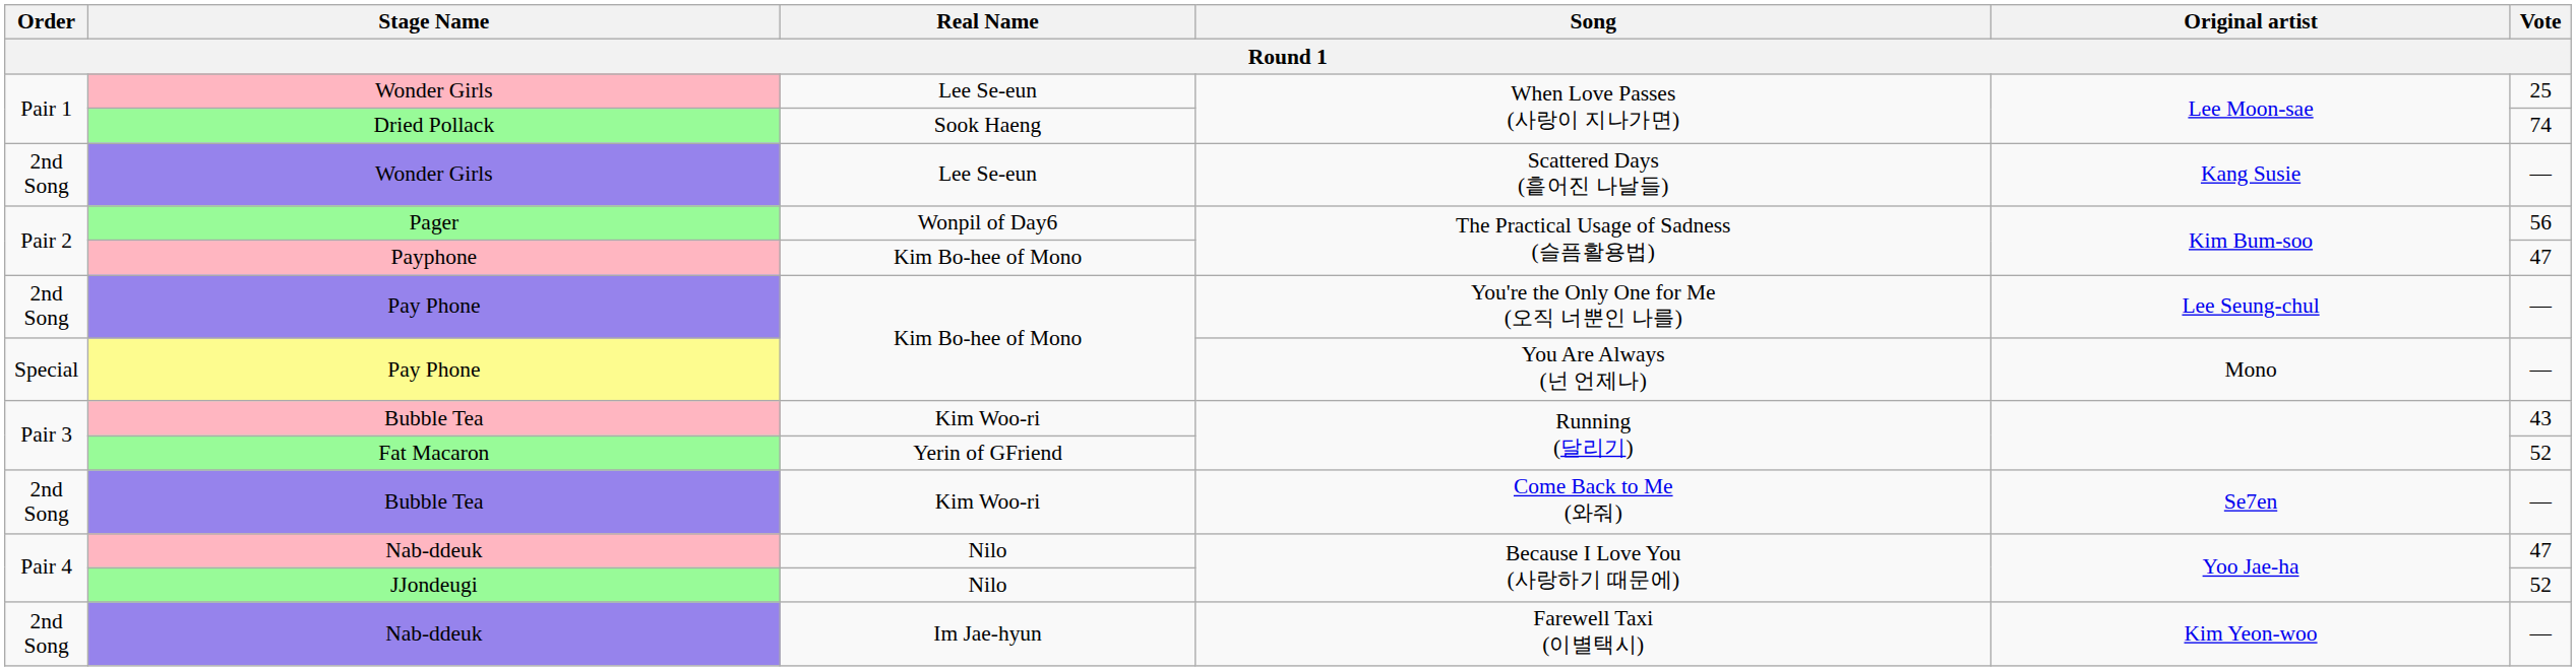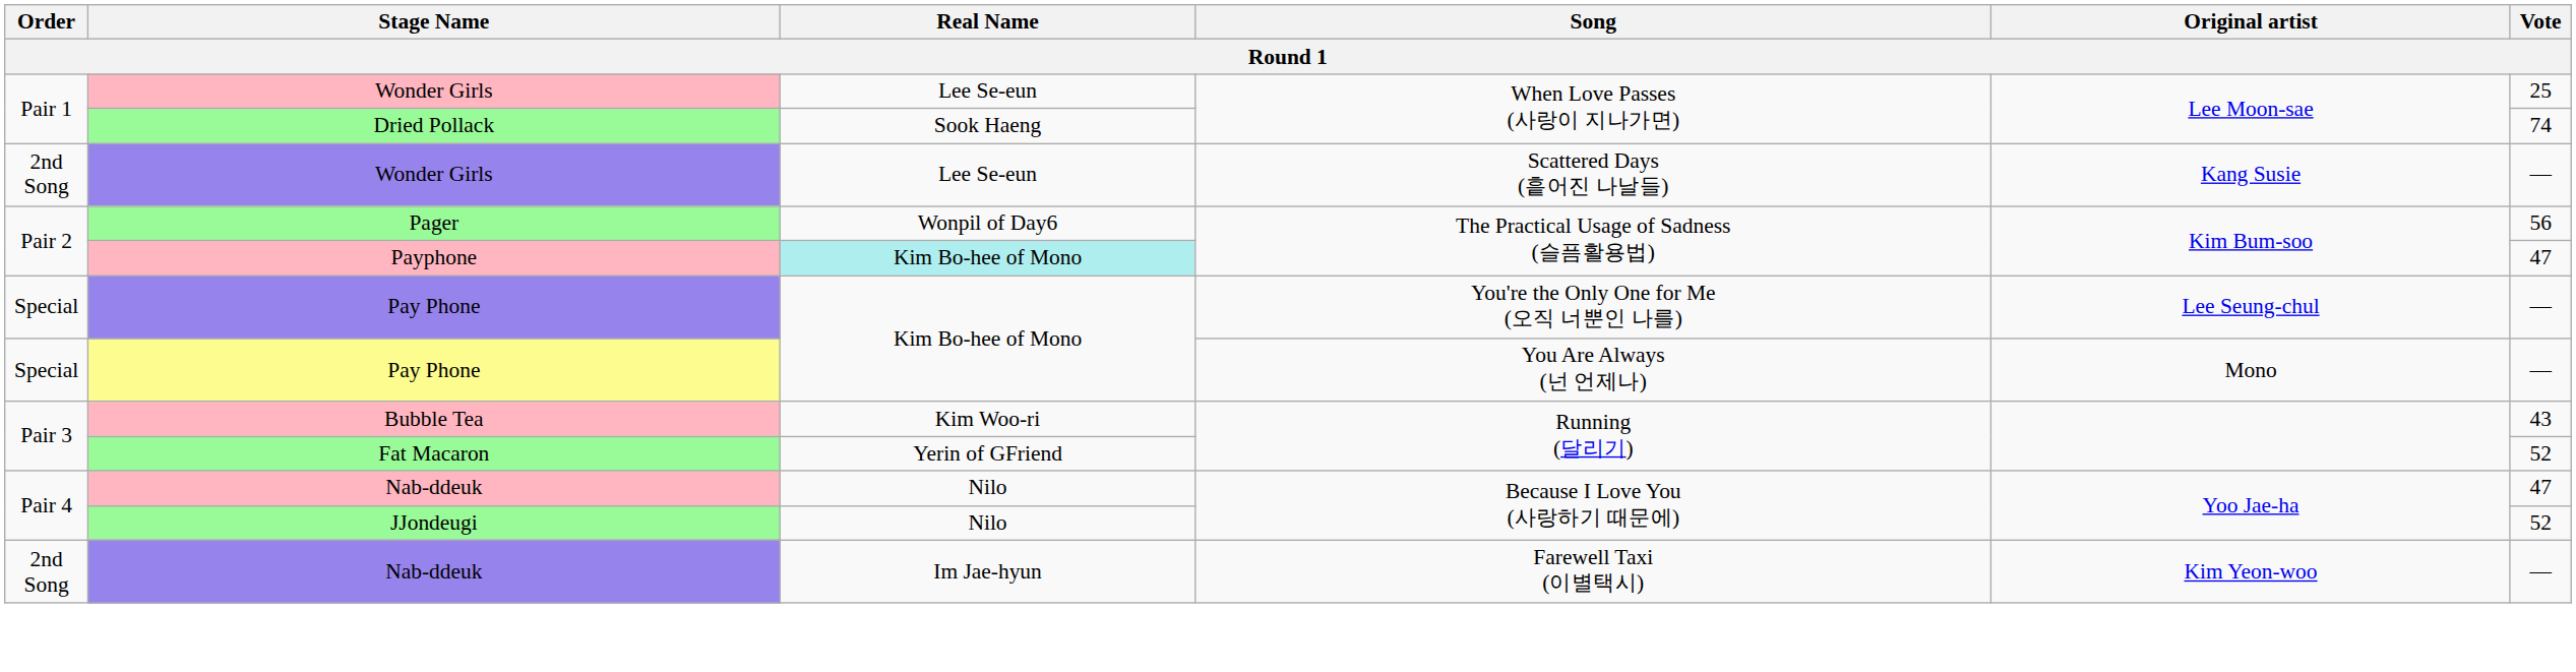Payphone | Real Name: no background -> paleturquoise background
Pay Phone / You're the Only One for Me (오직 너뿐인 나를) | Order: 2nd Song -> Special
- row: 2nd Song | Bubble Tea | Kim Woo-ri | Come Back to Me (와줘) | Se7en | —
